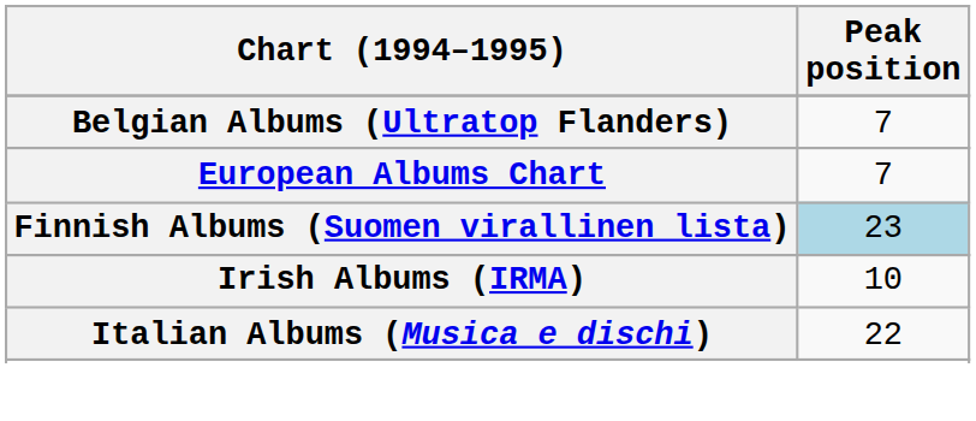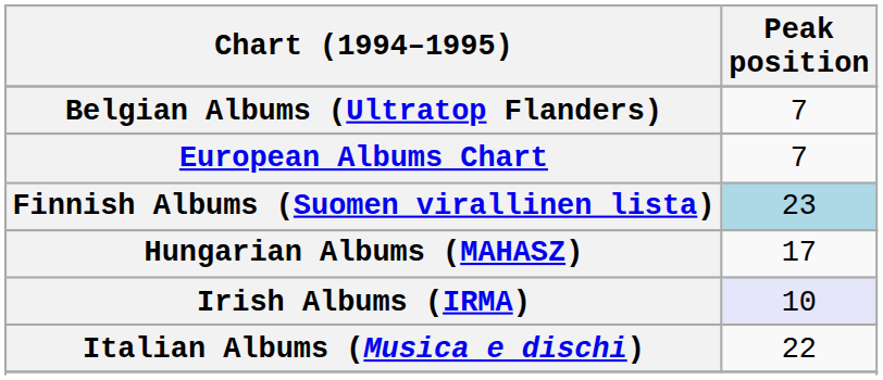+ row: Hungarian Albums (MAHASZ) | 17
Irish Albums (IRMA) | Peak position: no background -> lavender background
